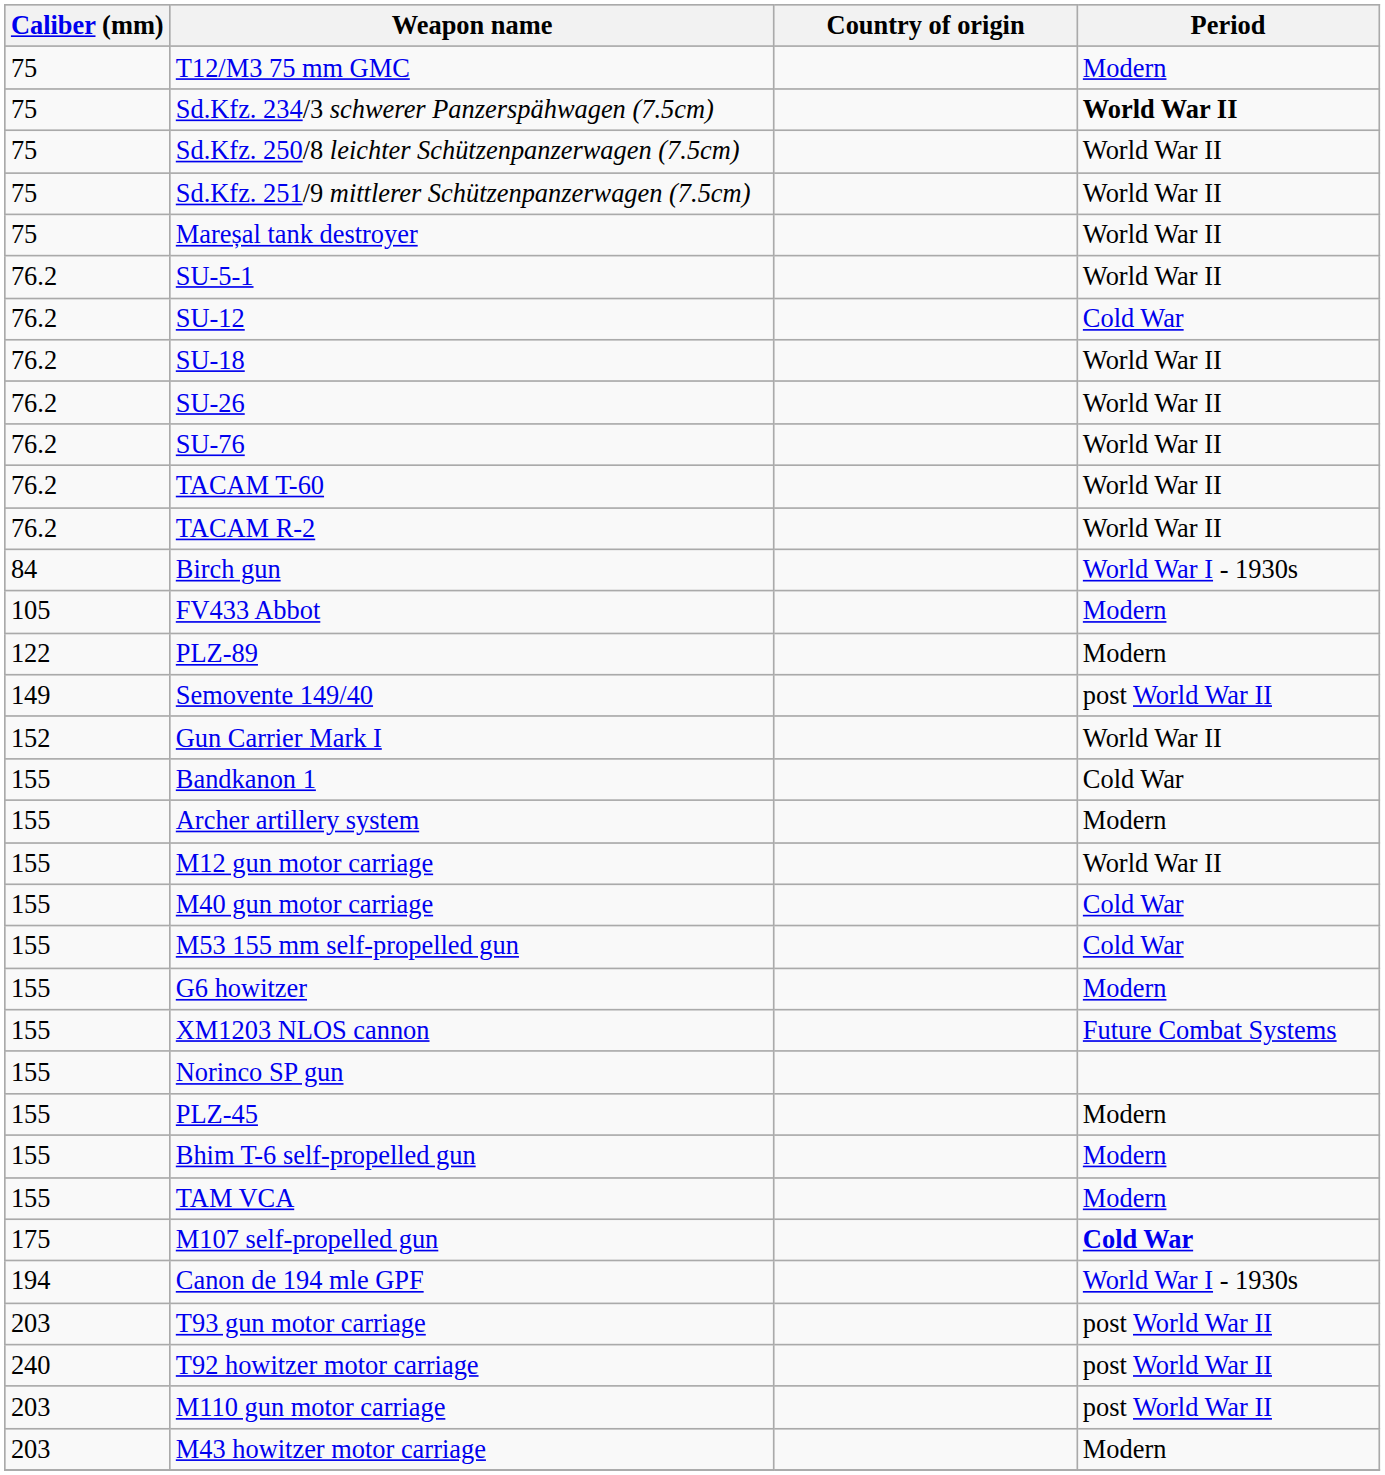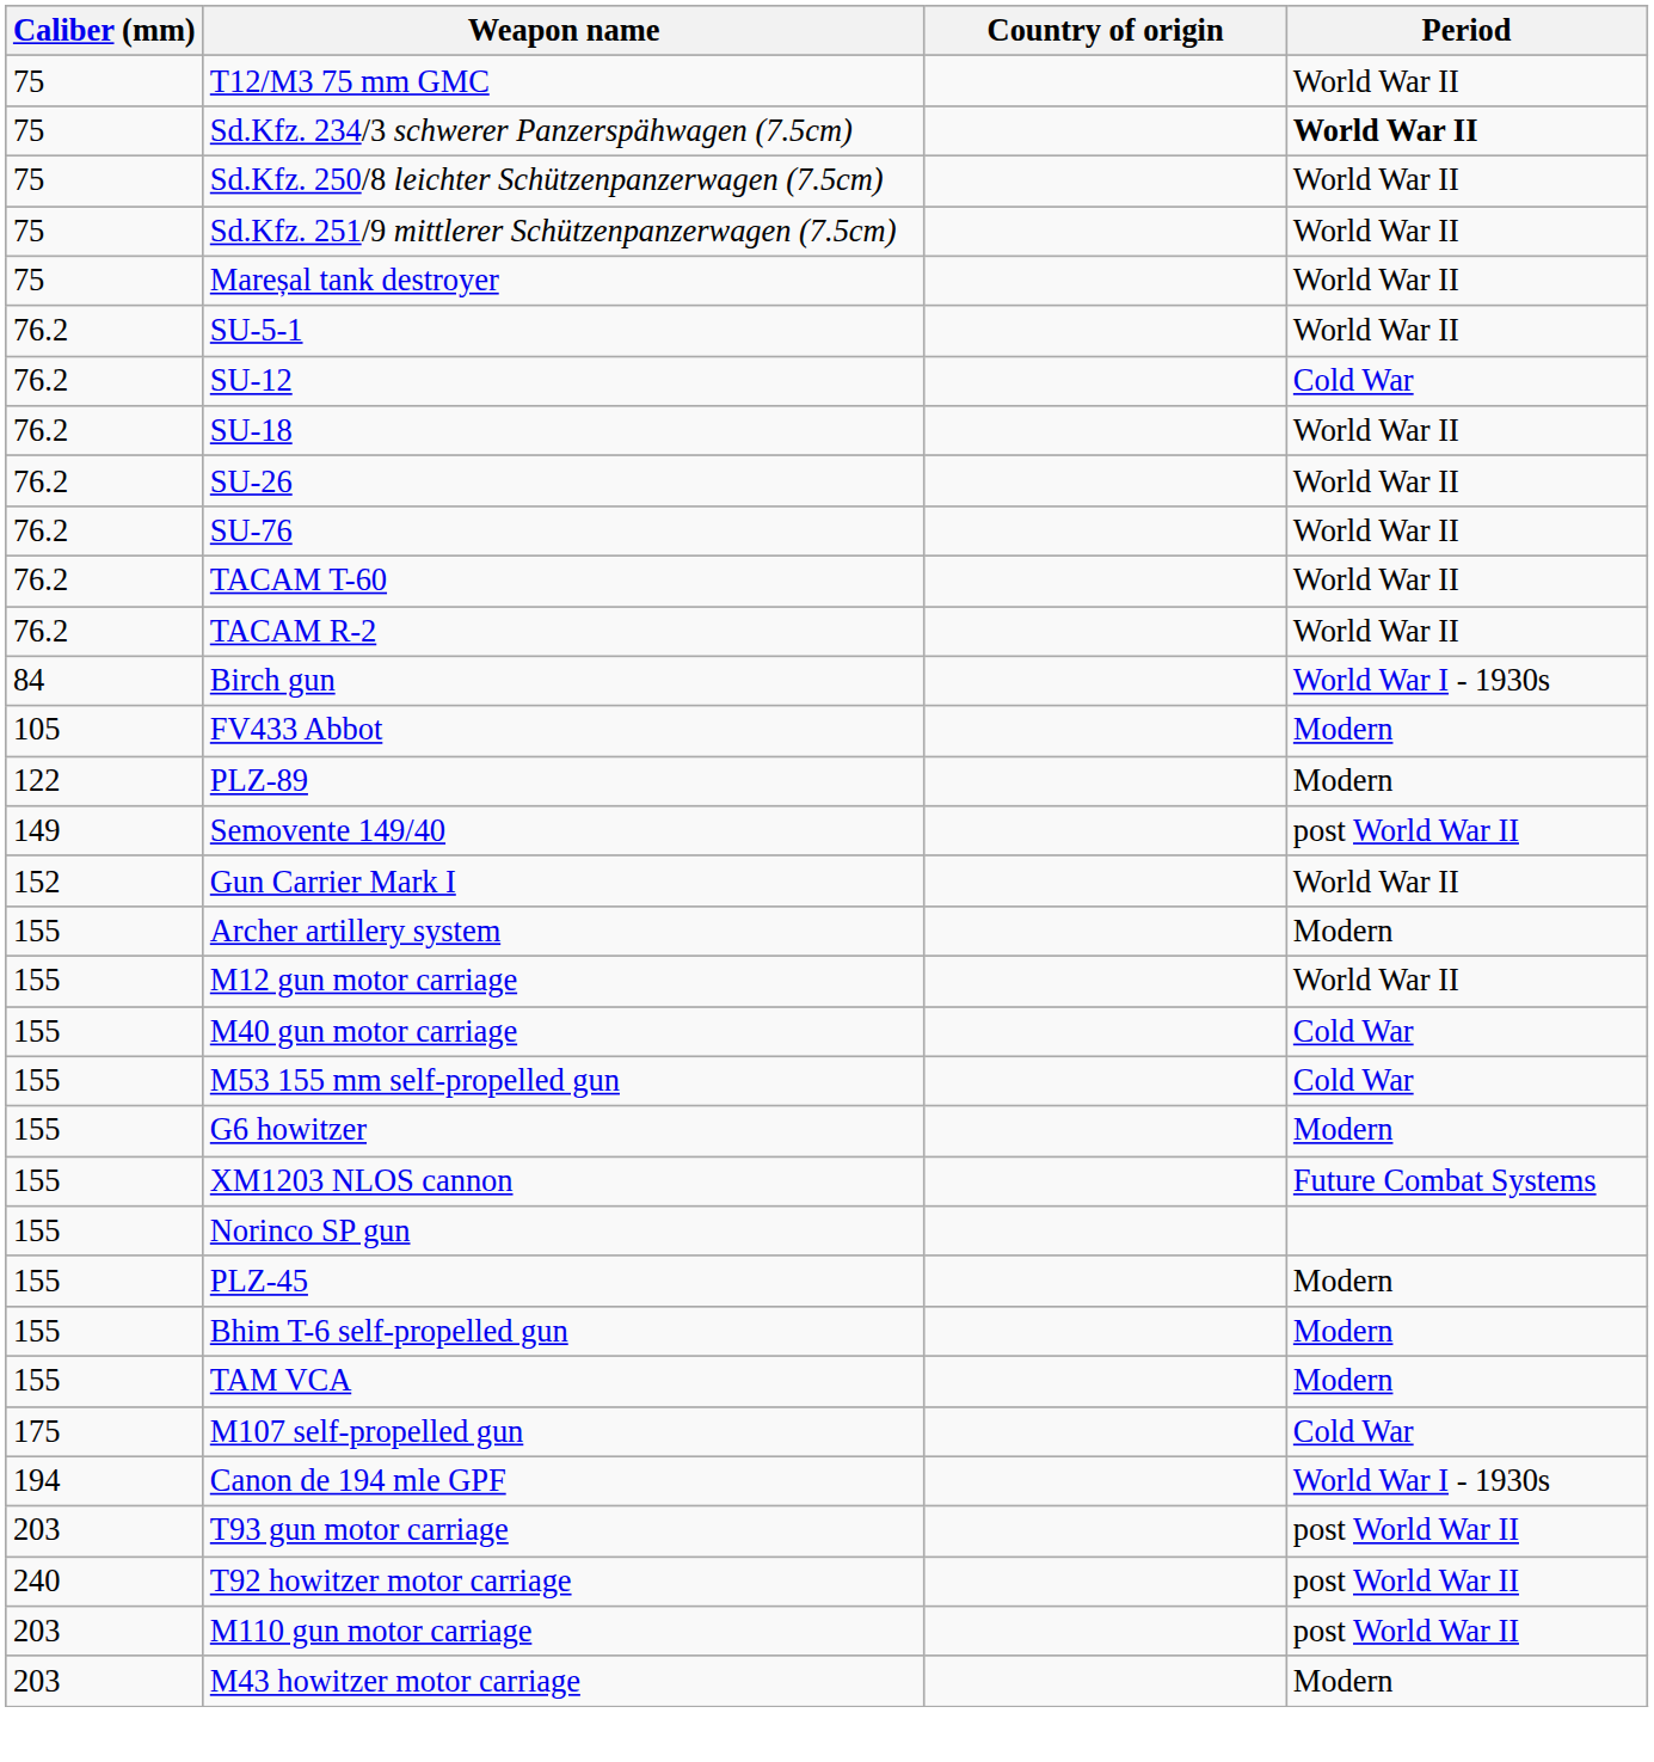T12/M3 75 mm GMC | Period: Modern -> World War II
- row: 155 | Bandkanon 1 | Cold War
M107 self-propelled gun | Period: bold -> normal
